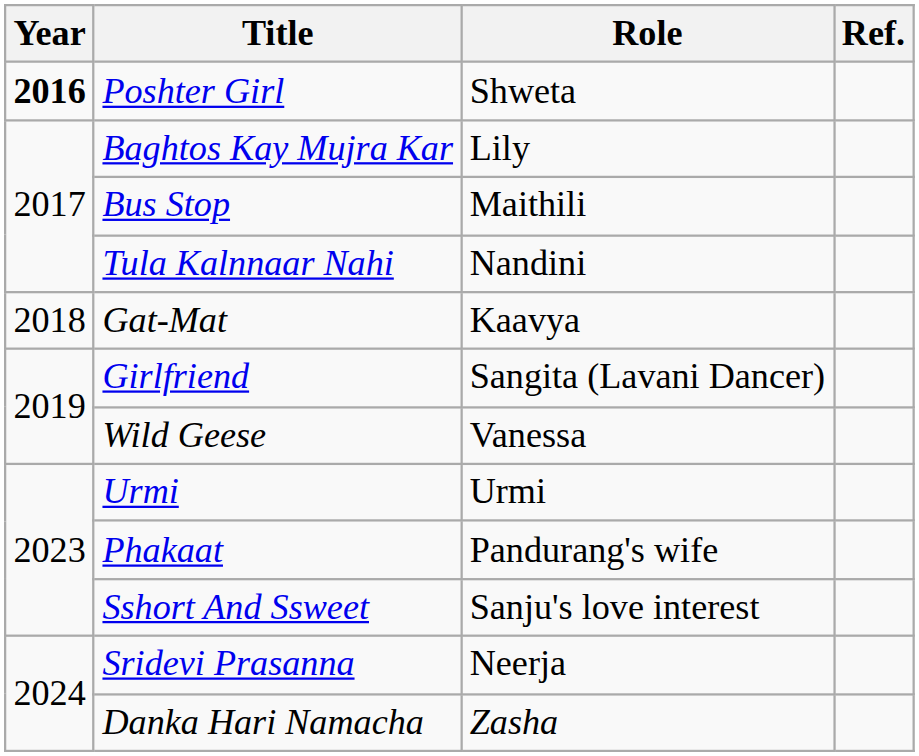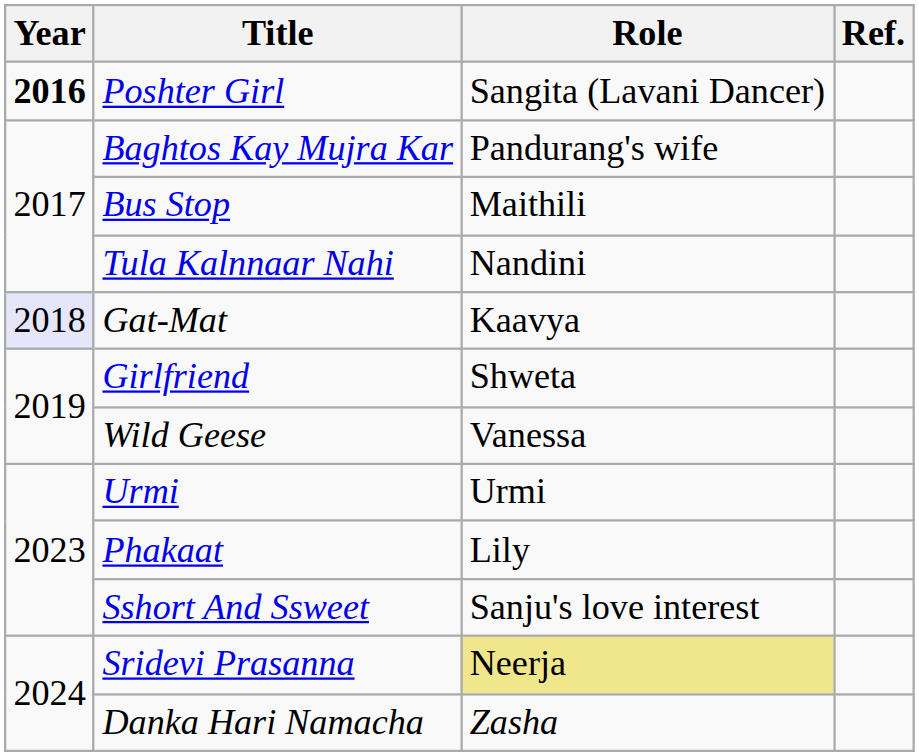Poshter Girl | Role: Shweta -> Sangita (Lavani Dancer)
Baghtos Kay Mujra Kar | Role: Lily -> Pandurang's wife
Gat-Mat | Year: no background -> lavender background
Girlfriend | Role: Sangita (Lavani Dancer) -> Shweta
Phakaat | Role: Pandurang's wife -> Lily
Sridevi Prasanna | Role: no background -> khaki background
